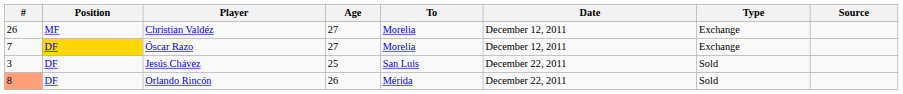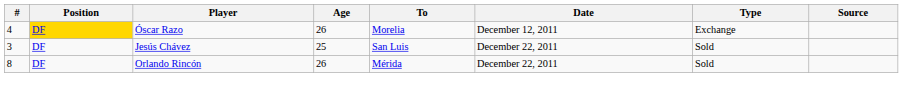- row: 26 | MF | Christian Valdéz | 27 | Morelia | December 12, 2011 | Exchange
Óscar Razo | #: 7 -> 4
Óscar Razo | Age: 27 -> 26
Orlando Rincón | #: lightsalmon background -> no background
